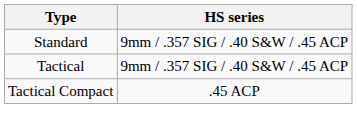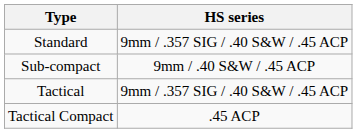+ row: Sub-compact | 9mm / .40 S&W / .45 ACP
